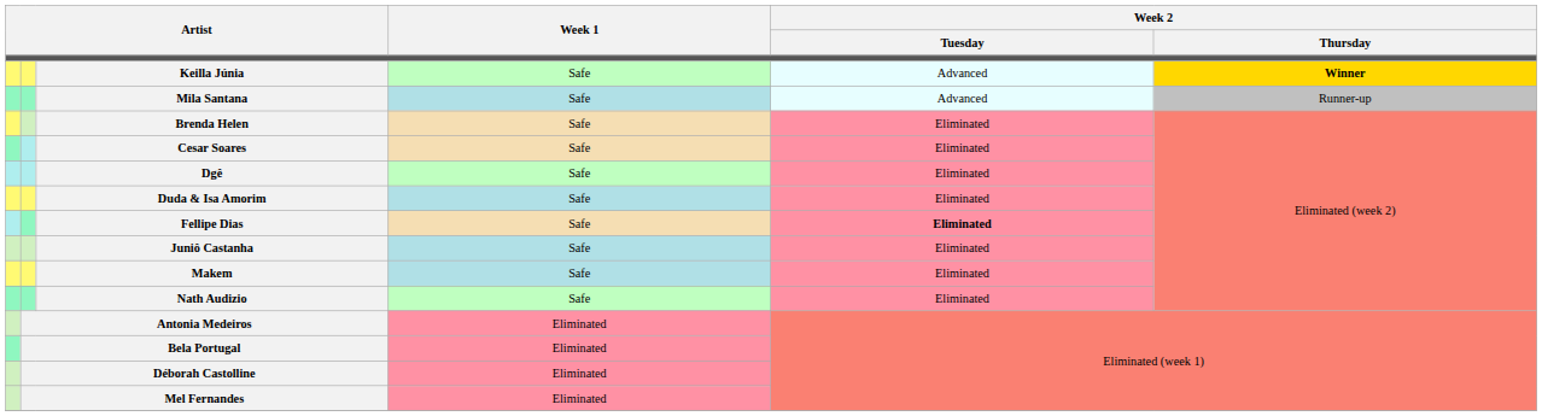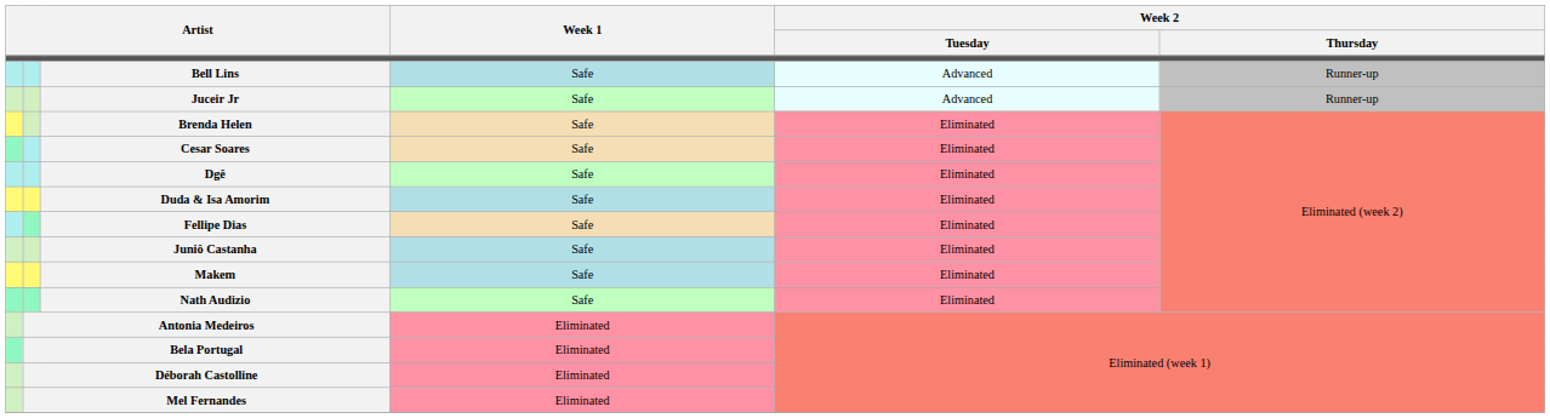- row: Keilla Júnia | Safe | Advanced | Winner
+ row: Bell Lins | Safe | Advanced | Runner-up
+ row: Juceir Jr | Safe | Advanced | Runner-up
- row: Mila Santana | Safe | Advanced | Runner-up
Fellipe Dias | Week 2 / Tuesday: bold -> normal
